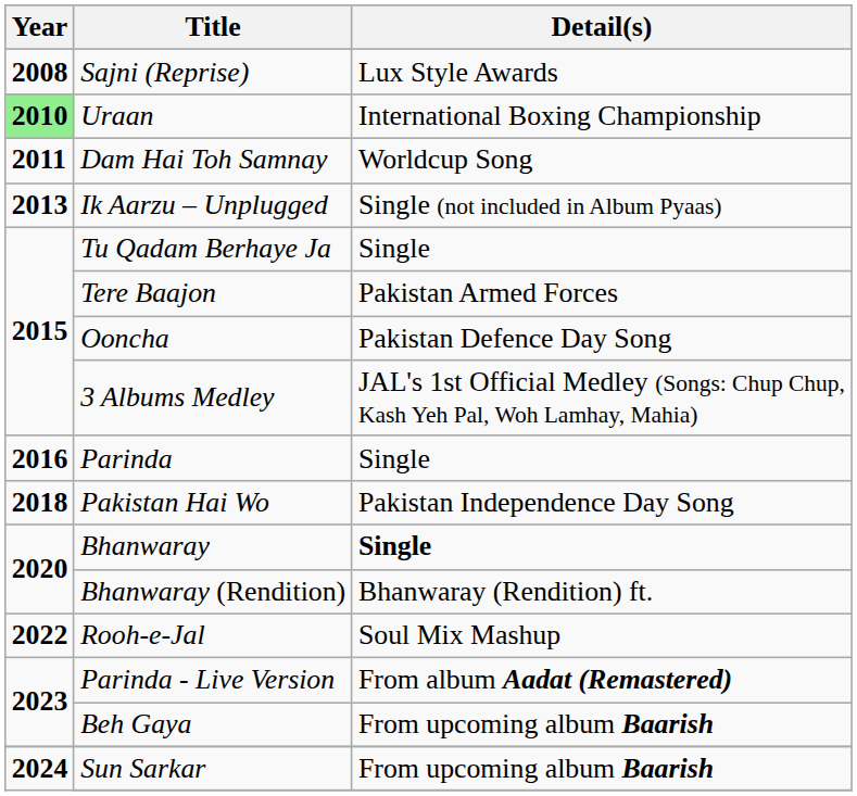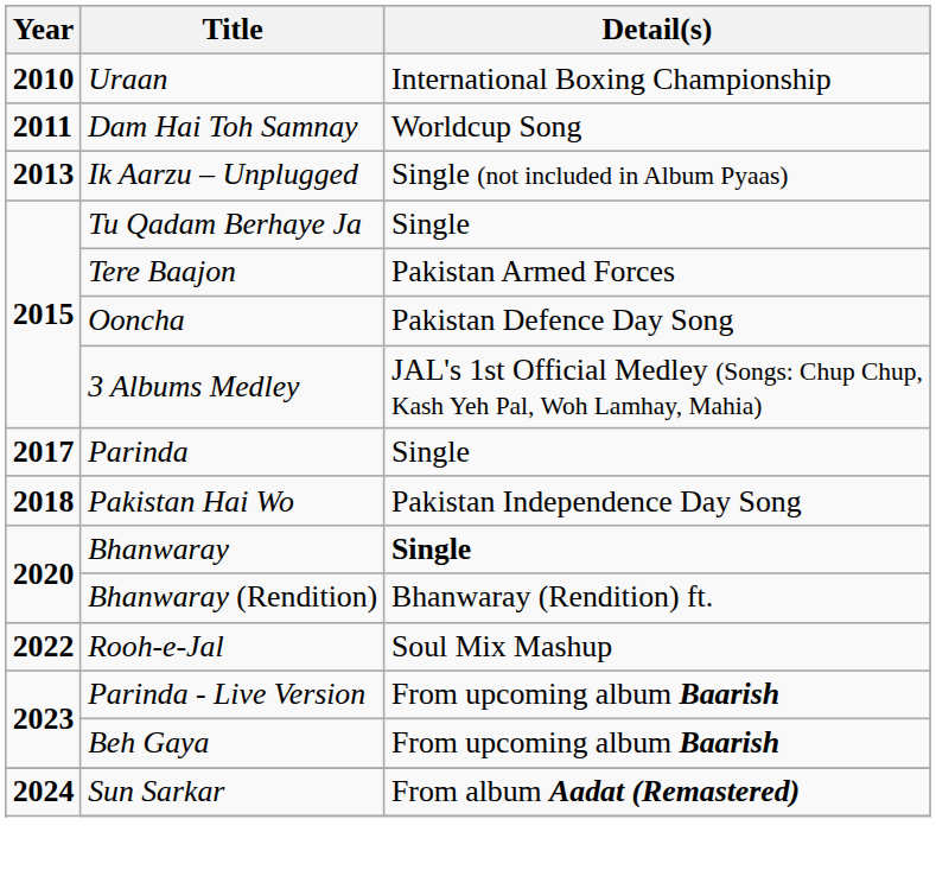- row: 2008 | Sajni (Reprise) | Lux Style Awards
Uraan | Year: lightgreen background -> no background
Parinda | Year: 2016 -> 2017
Parinda - Live Version | Detail(s): From album Aadat (Remastered) -> From upcoming album Baarish
Sun Sarkar | Detail(s): From upcoming album Baarish -> From album Aadat (Remastered)
